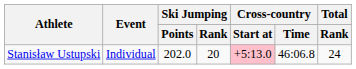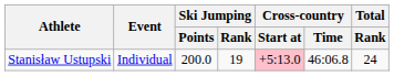Stanisław Ustupski | Ski Jumping / Points: 202.0 -> 200.0
Stanisław Ustupski | Ski Jumping / Rank: 20 -> 19
